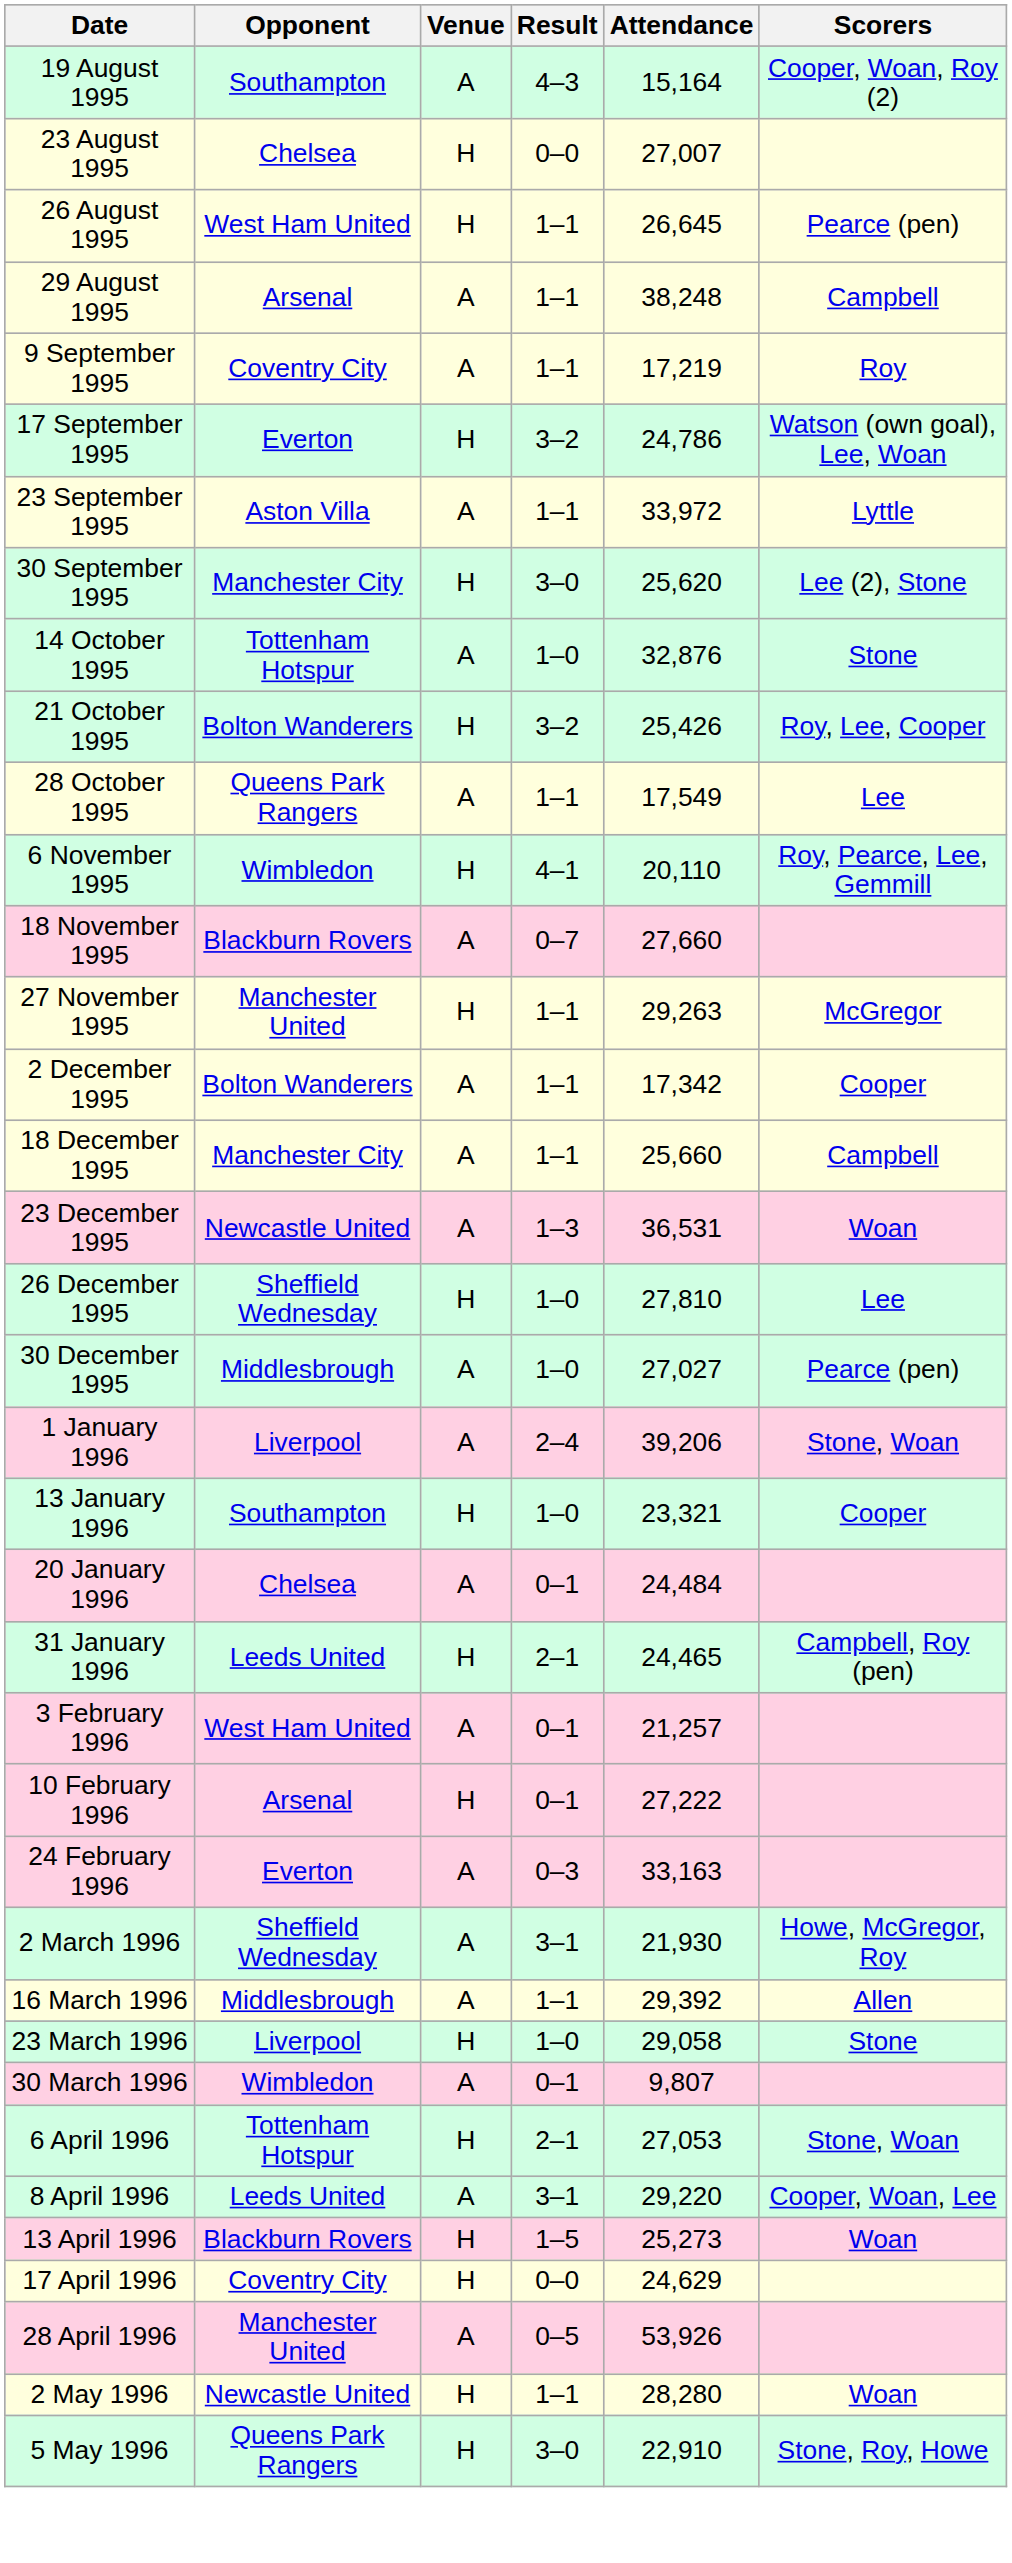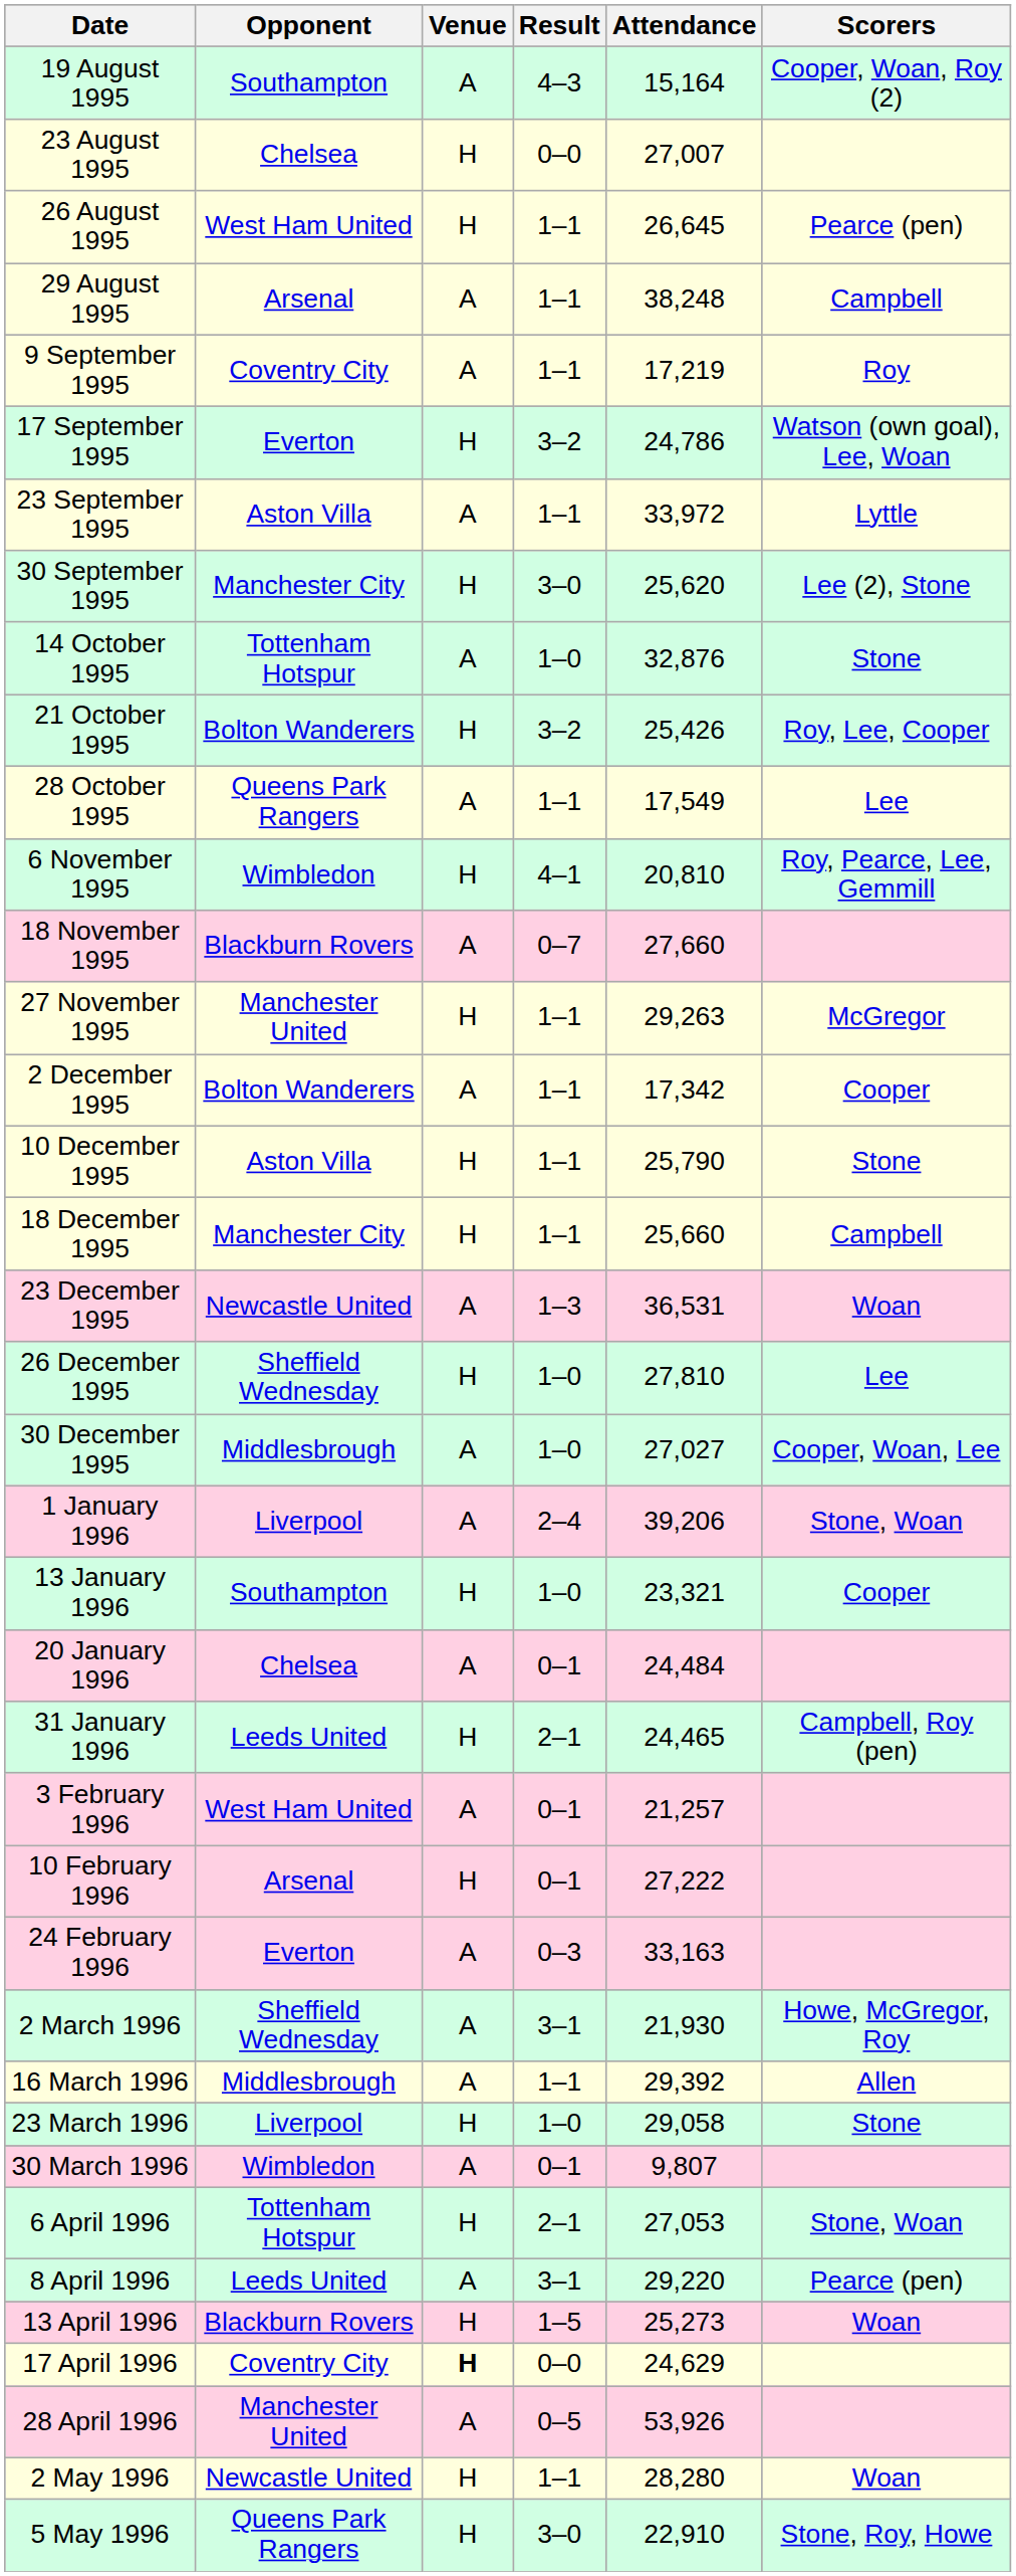6 November 1995 | Attendance: 20,110 -> 20,810
+ row: 10 December 1995 | Aston Villa | H | 1–1 | 25,790 | Stone
18 December 1995 | Venue: A -> H
30 December 1995 | Scorers: Pearce (pen) -> Cooper, Woan, Lee
8 April 1996 | Scorers: Cooper, Woan, Lee -> Pearce (pen)
17 April 1996 | Venue: normal -> bold
